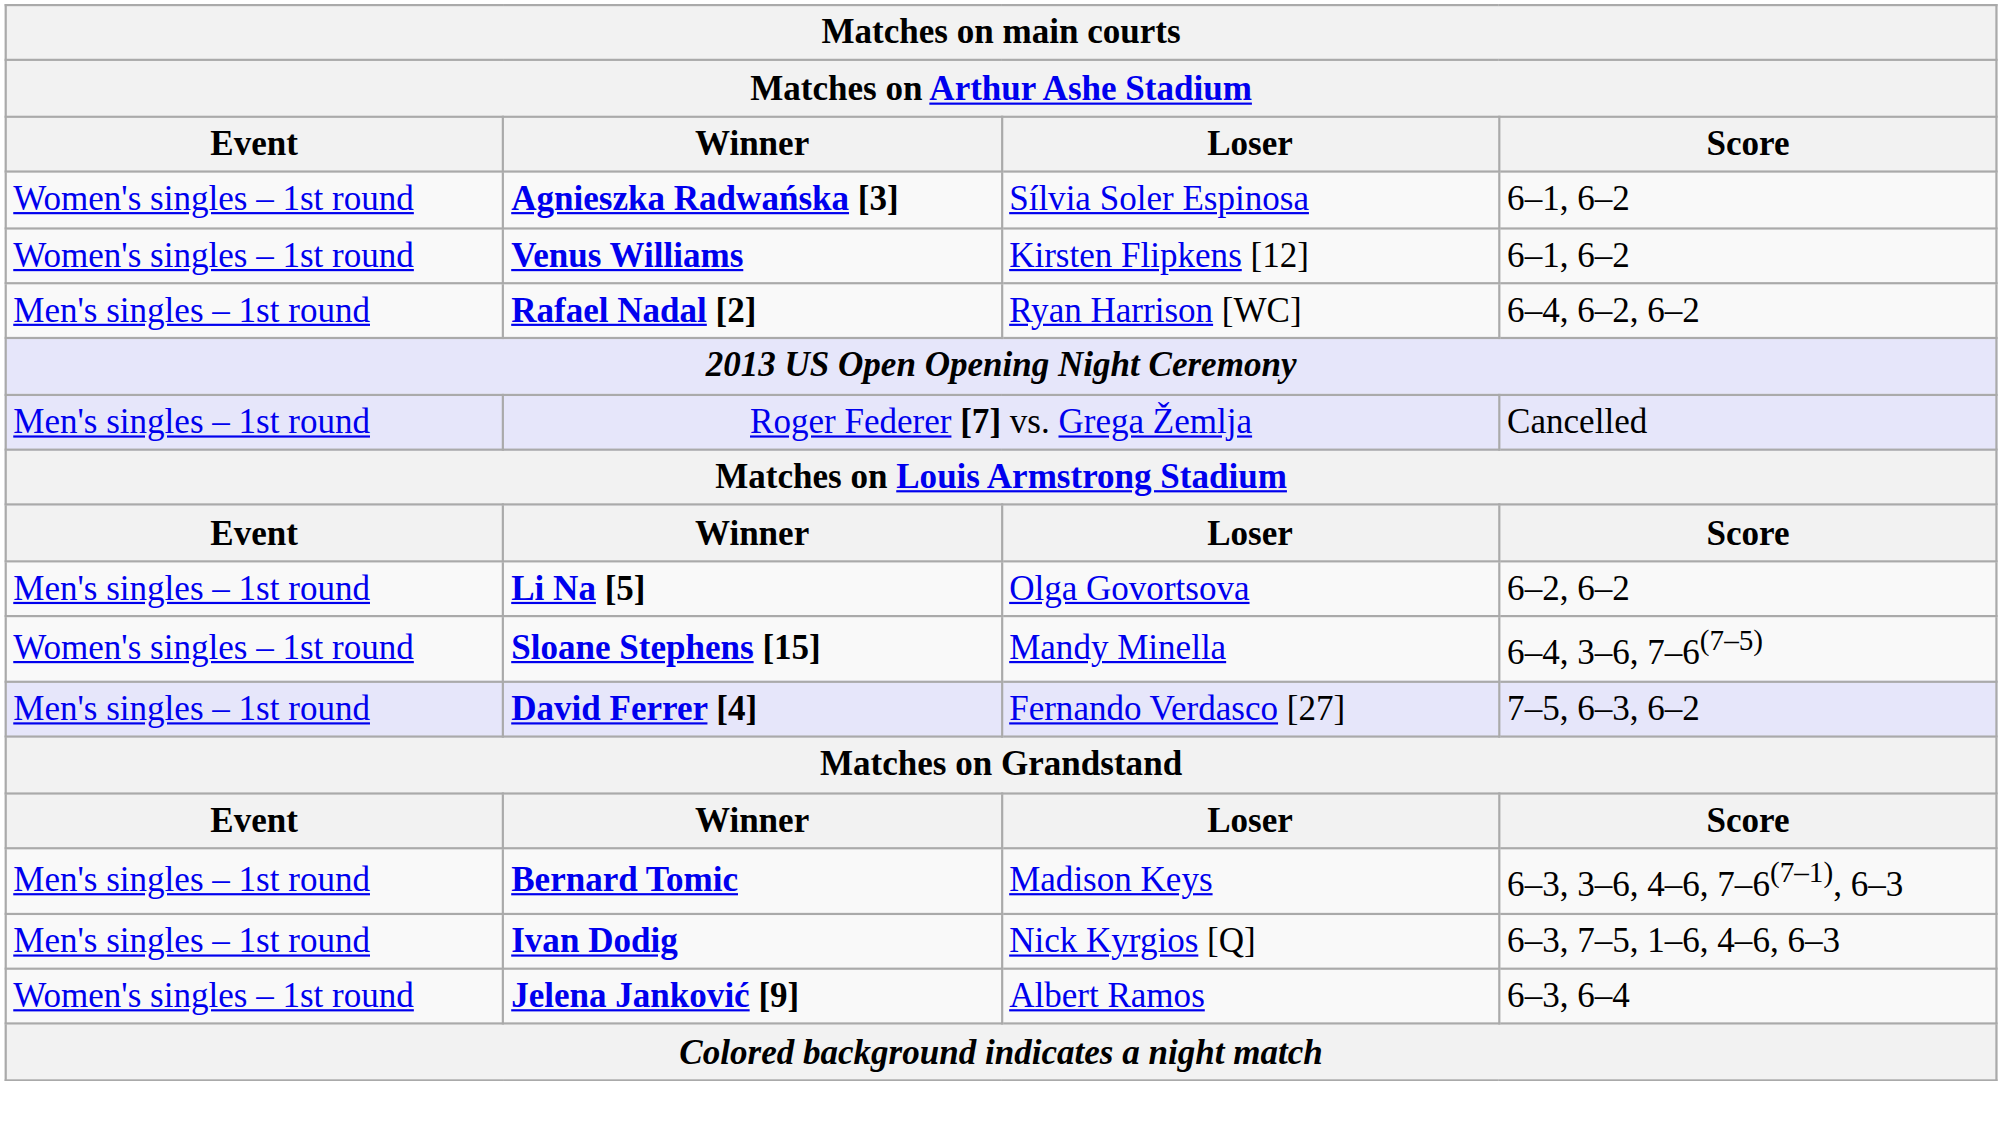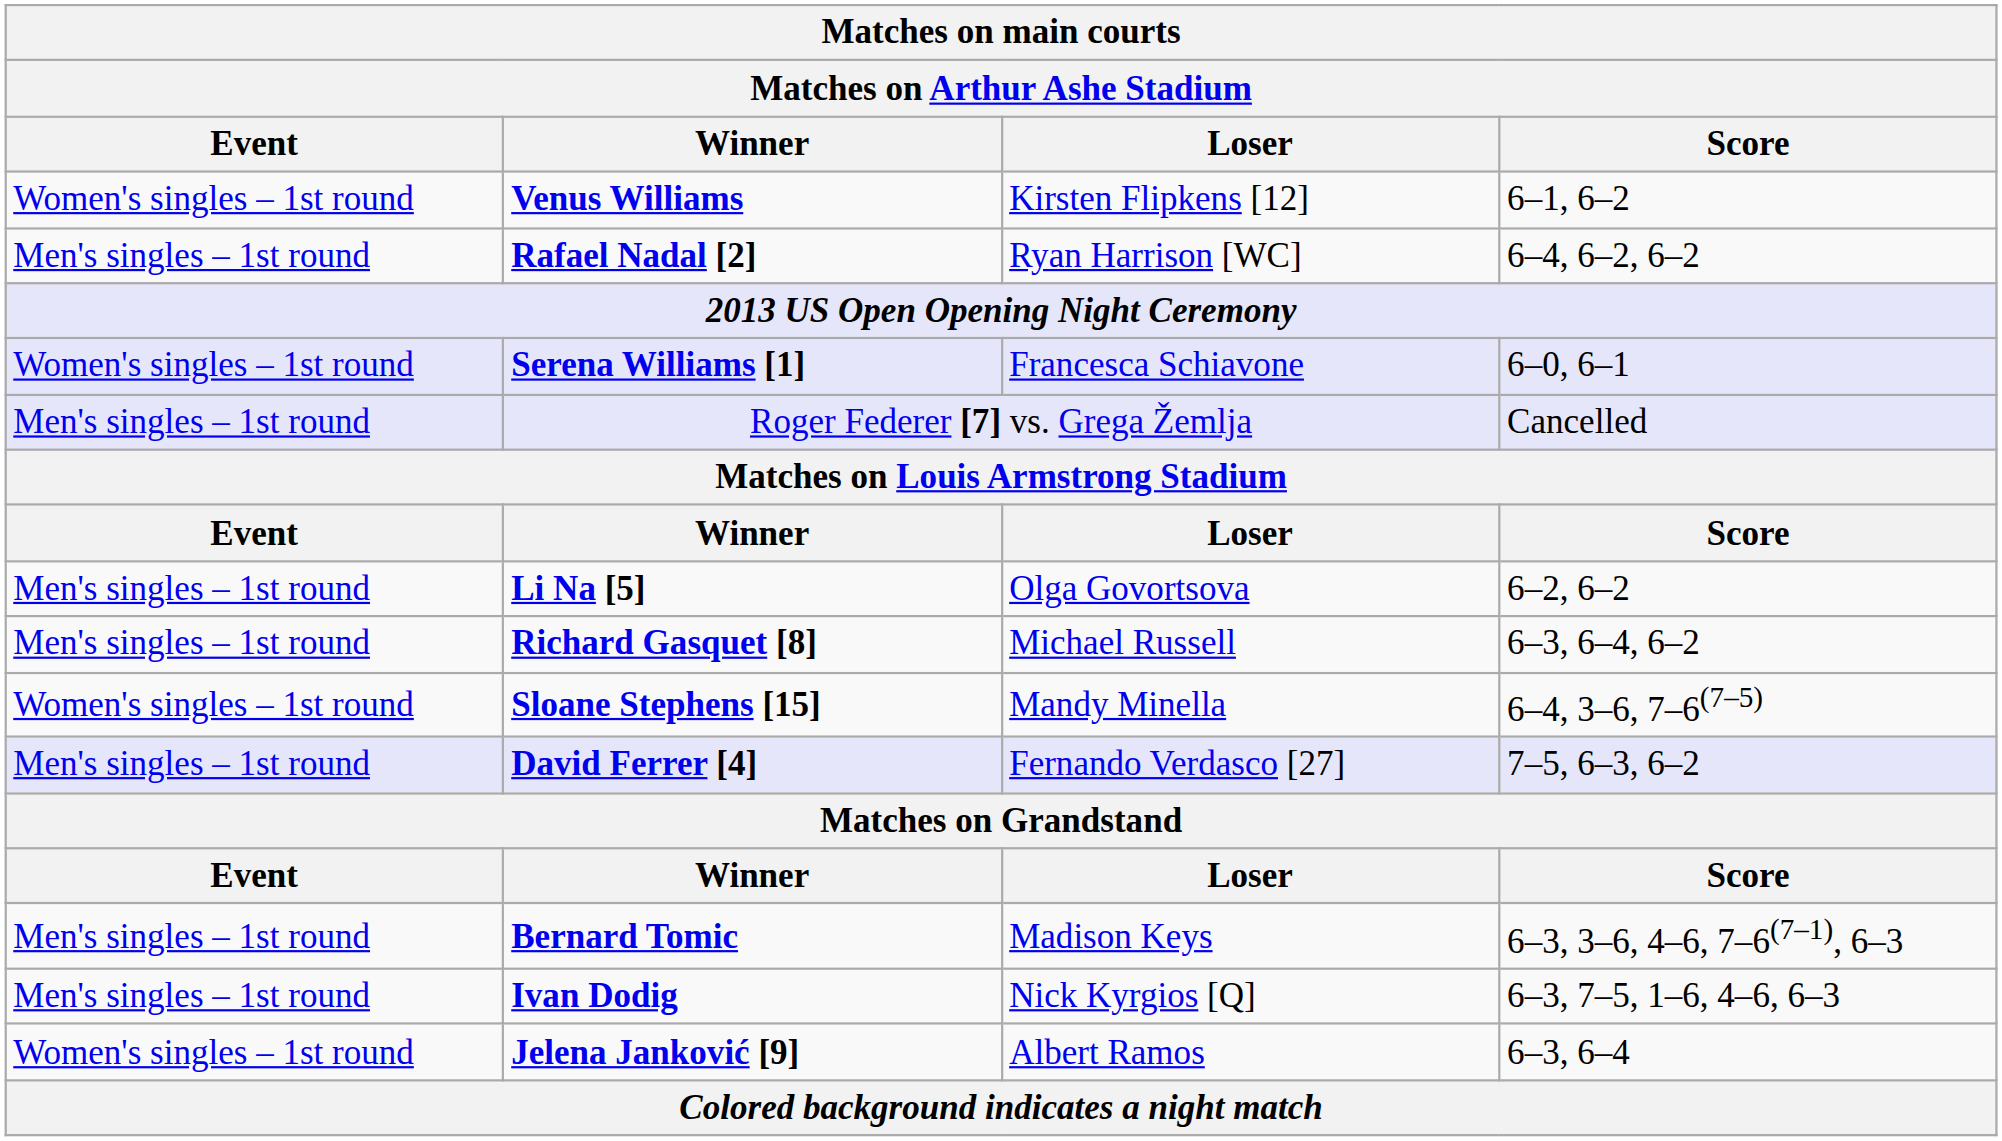- row: Women's singles – 1st round | Agnieszka Radwańska [3] | Sílvia Soler Espinosa | 6–1, 6–2
+ row: Women's singles – 1st round | Serena Williams [1] | Francesca Schiavone | 6–0, 6–1
+ row: Men's singles – 1st round | Richard Gasquet [8] | Michael Russell | 6–3, 6–4, 6–2
